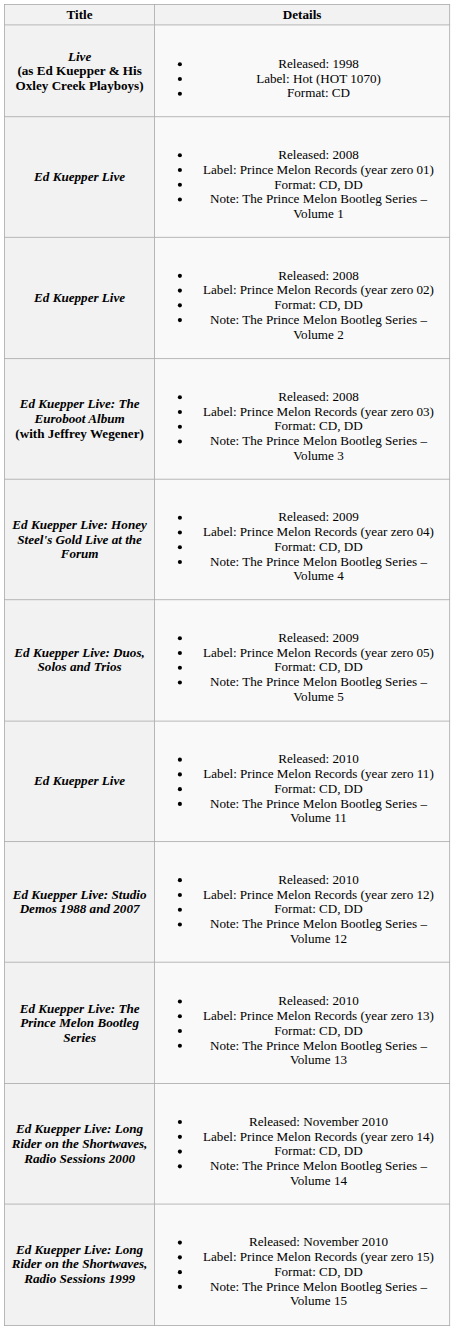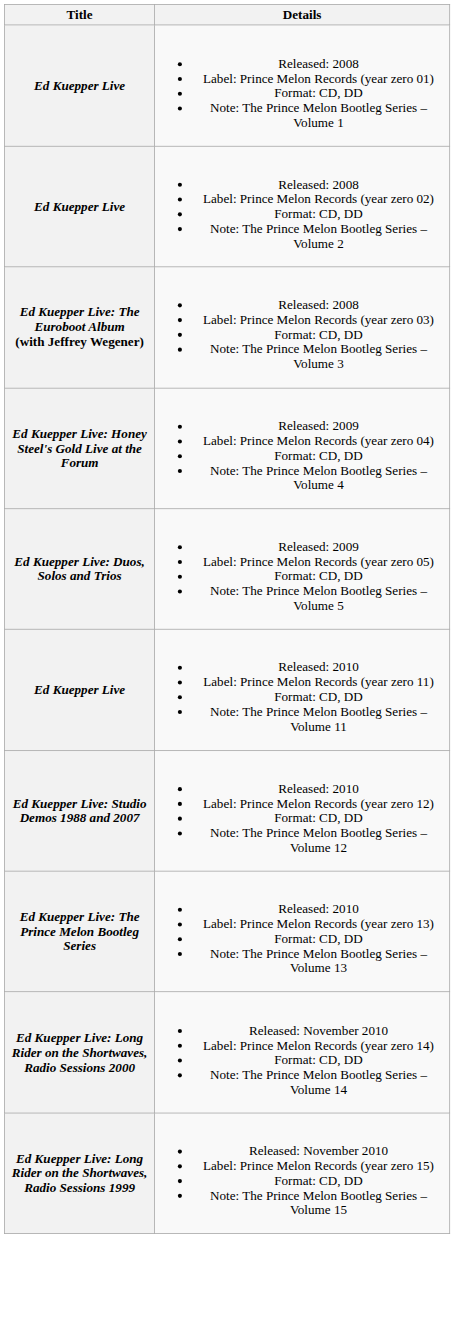- row: Live (as Ed Kuepper & His Oxley Creek Playboys) | Released: 1998 Label: Hot (HOT 1070) Format: CD
